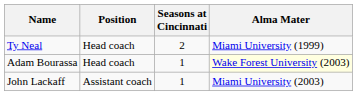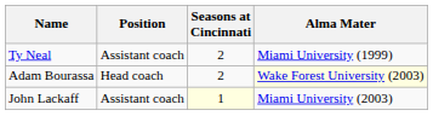Ty Neal | Position: Head coach -> Assistant coach
Adam Bourassa | Seasons at Cincinnati: 1 -> 2
John Lackaff | Seasons at Cincinnati: no background -> lightyellow background
